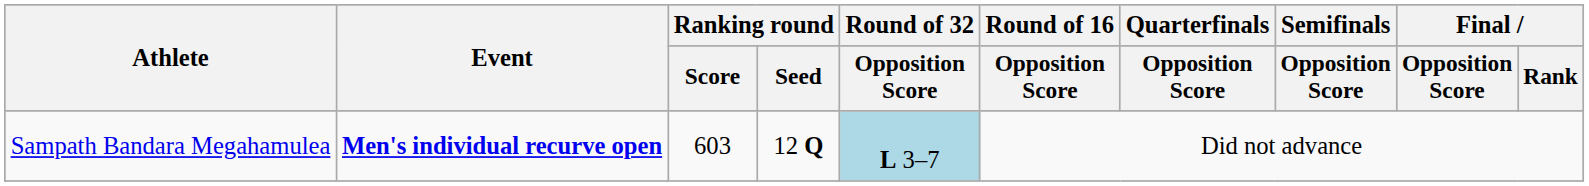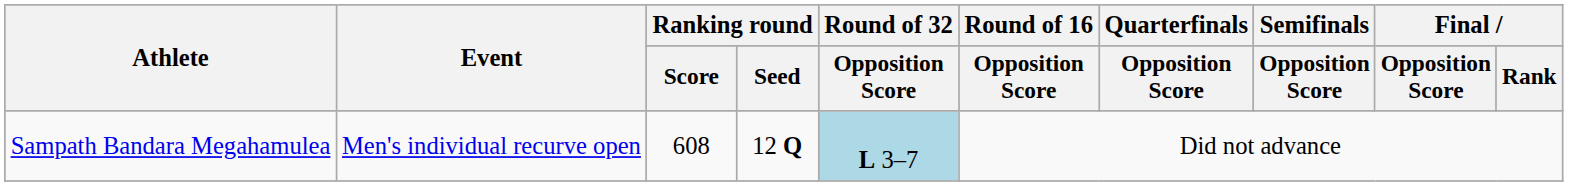Sampath Bandara Megahamulea | Event: bold -> normal
Sampath Bandara Megahamulea | Ranking round / Score: 603 -> 608
